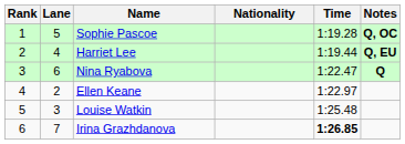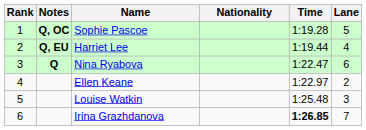columns swapped: Lane <-> Notes
